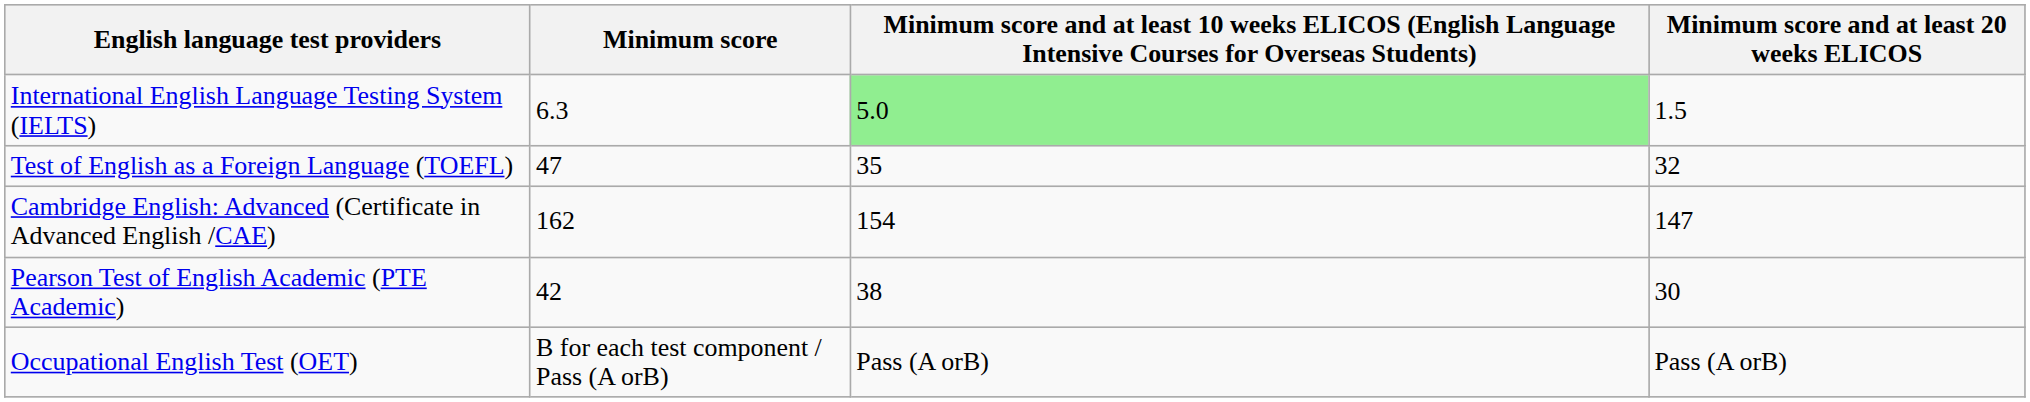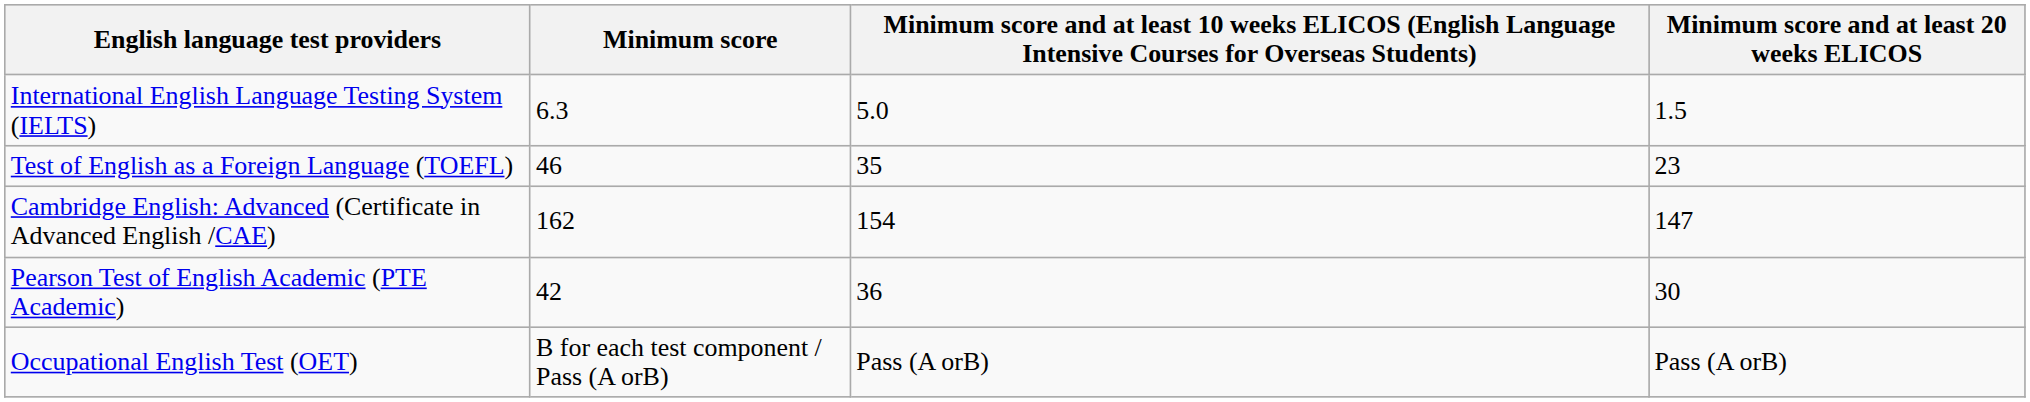International English Language Testing System (IELTS) | column 3: lightgreen background -> no background
Test of English as a Foreign Language (TOEFL) | Minimum score: 47 -> 46
Test of English as a Foreign Language (TOEFL) | Minimum score and at least 20 weeks ELICOS: 32 -> 23
Pearson Test of English Academic (PTE Academic) | column 3: 38 -> 36
